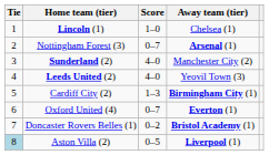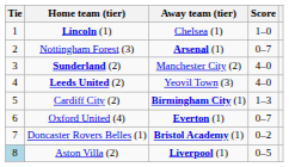columns swapped: Score <-> Away team (tier)
